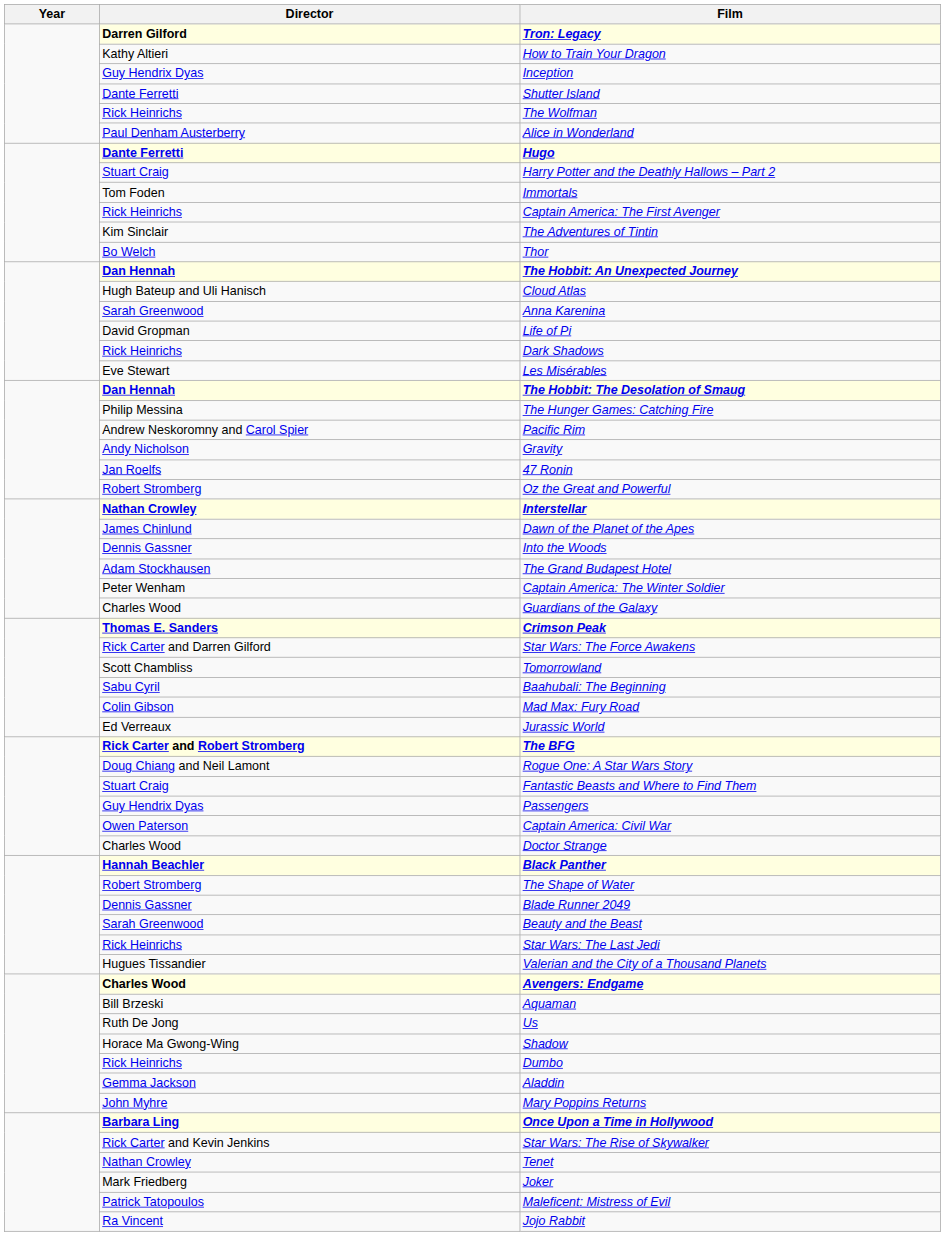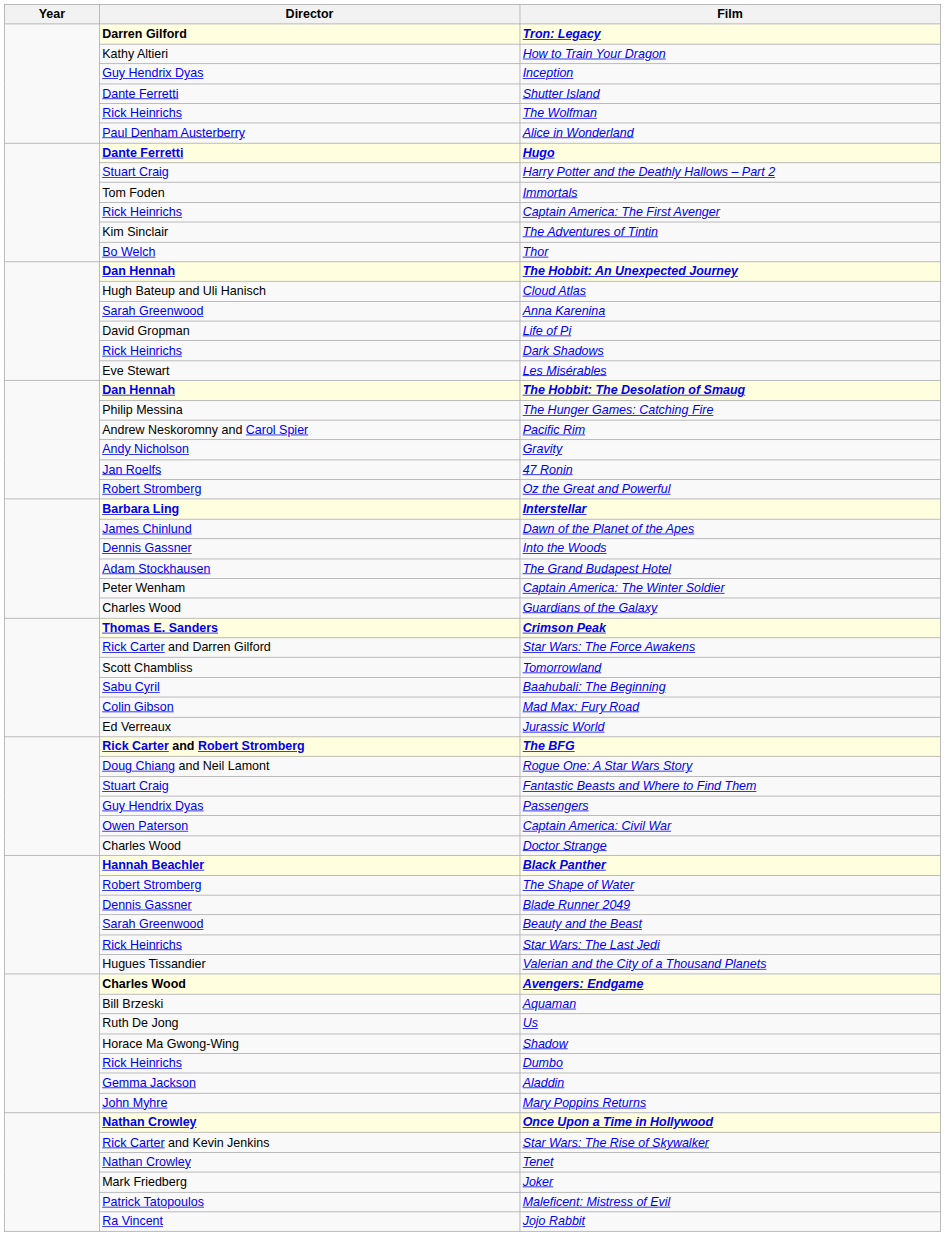Interstellar | Director: Nathan Crowley -> Barbara Ling
Once Upon a Time in Hollywood | Director: Barbara Ling -> Nathan Crowley
